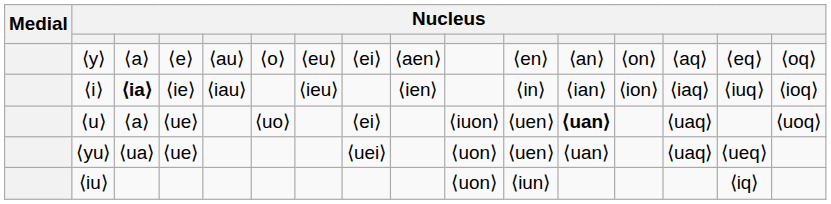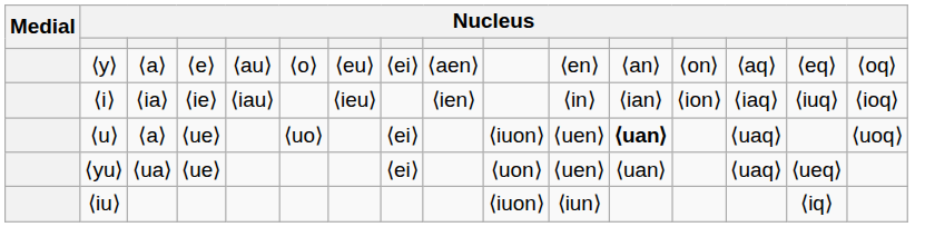⟨i⟩ | column 3: bold -> normal
⟨yu⟩ | column 8: ⟨uei⟩ -> ⟨ei⟩
⟨iu⟩ | column 10: ⟨uon⟩ -> ⟨iuon⟩
